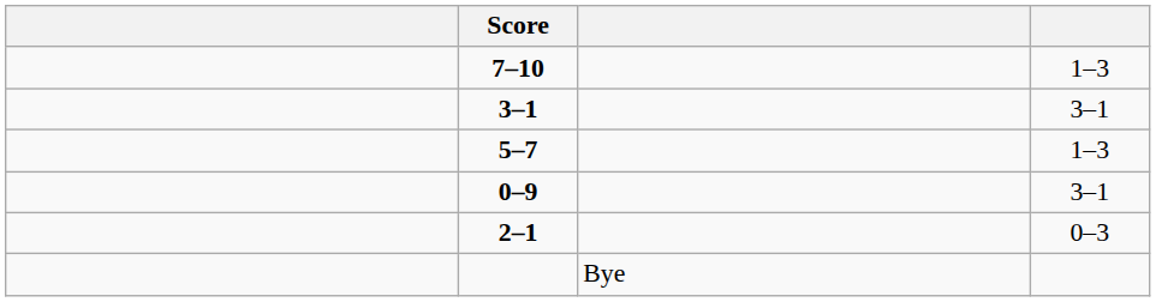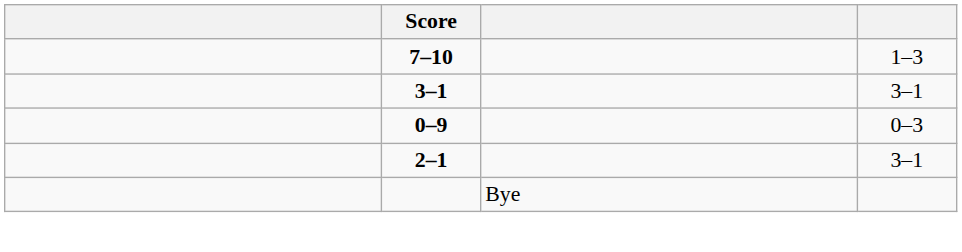- row: 5–7 | 1–3
0–9 | column 4: 3–1 -> 0–3
2–1 | column 4: 0–3 -> 3–1
